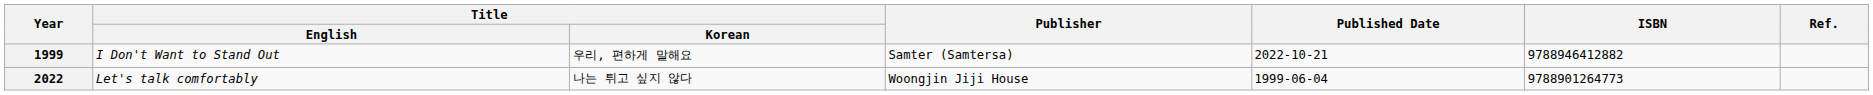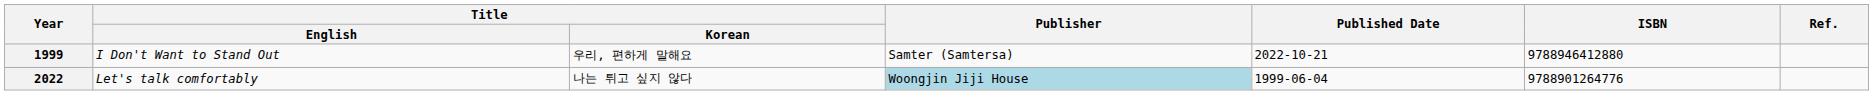1999 | ISBN: 9788946412882 -> 9788946412880
2022 | Publisher: no background -> lightblue background
2022 | ISBN: 9788901264773 -> 9788901264776
